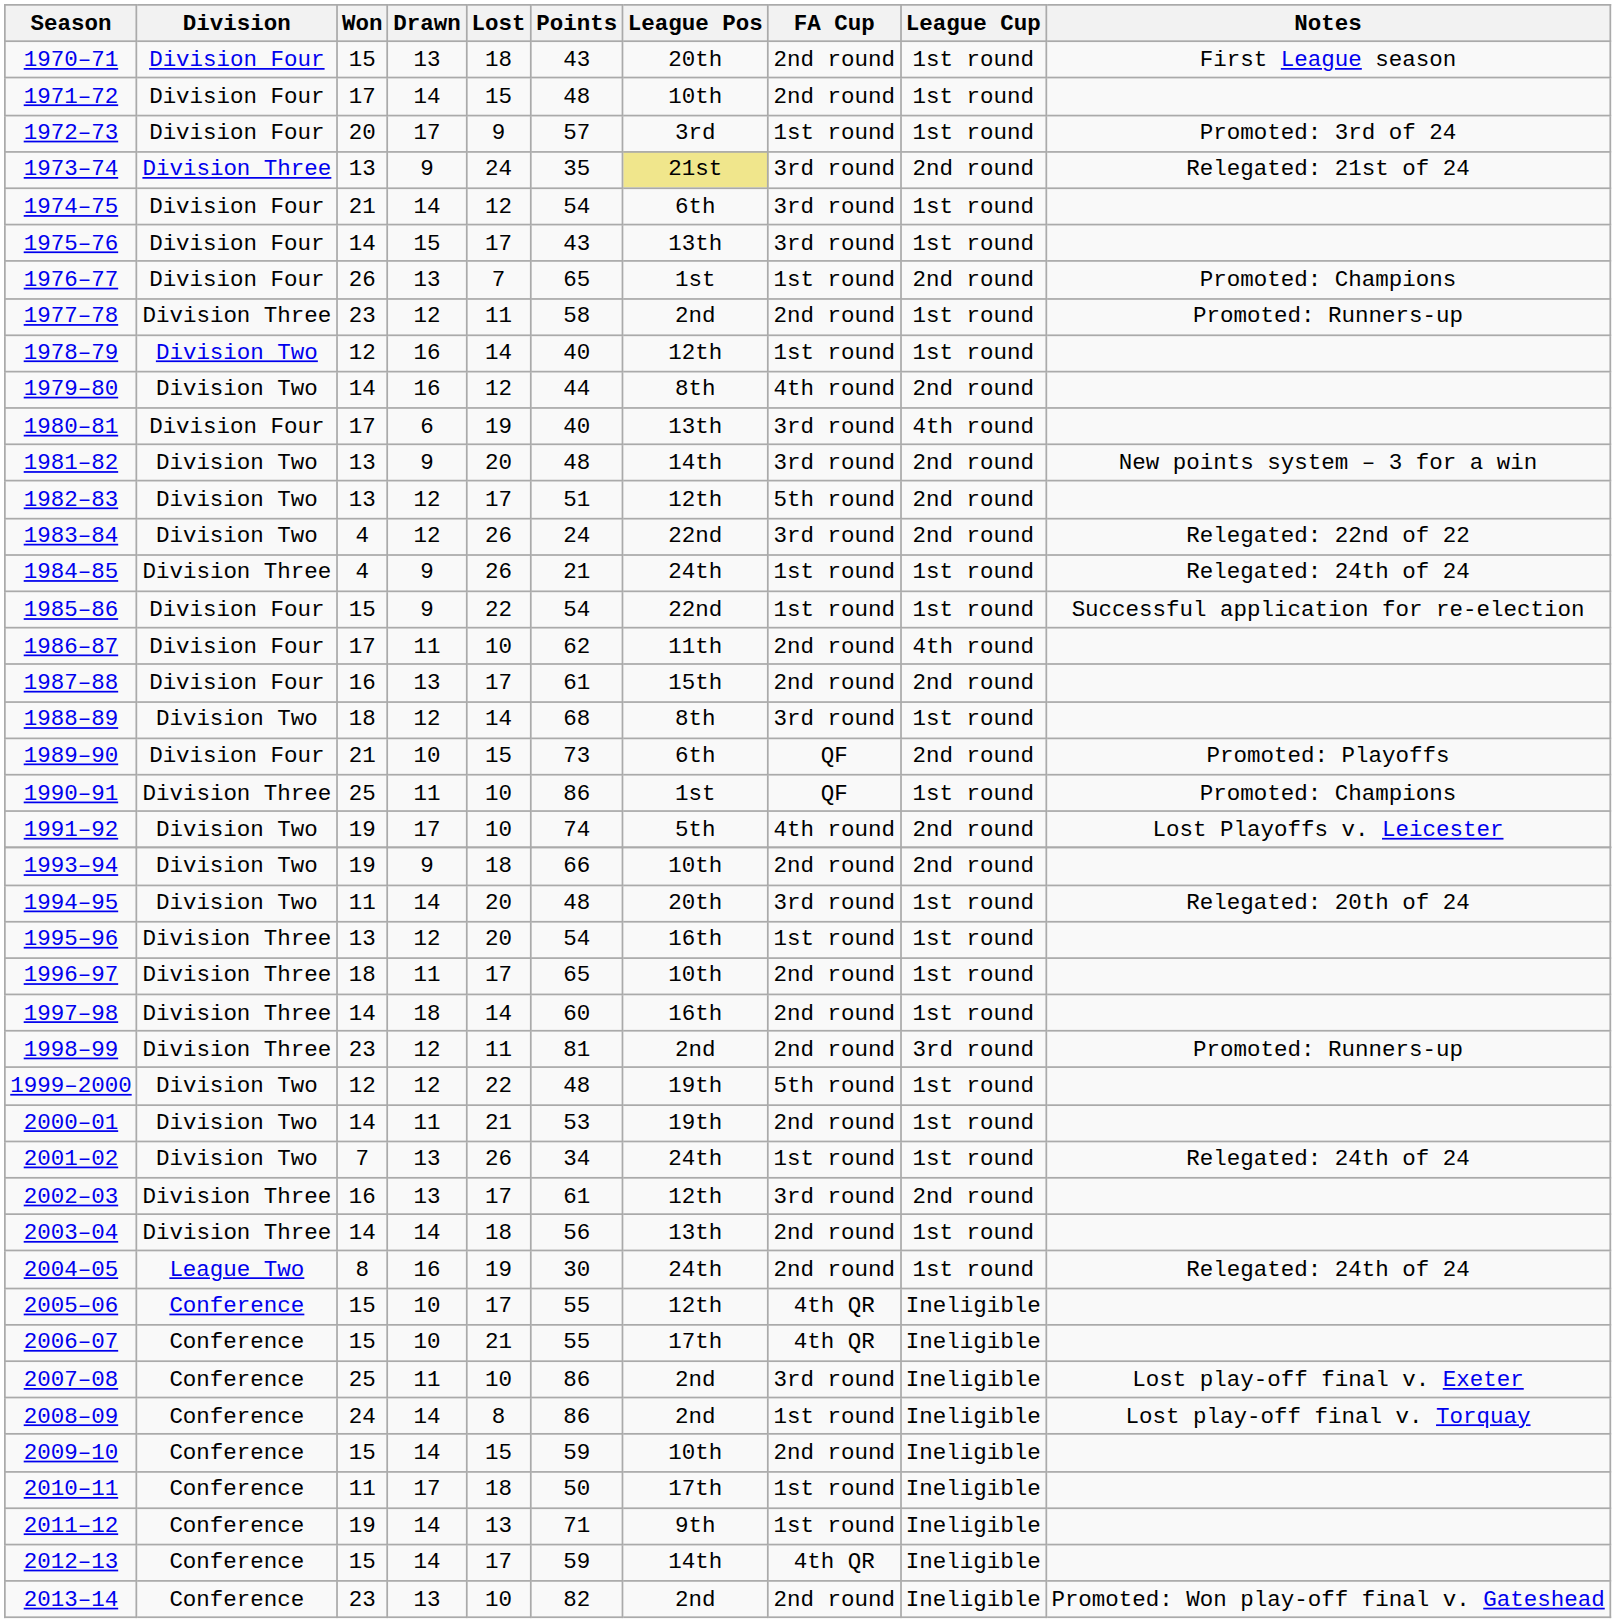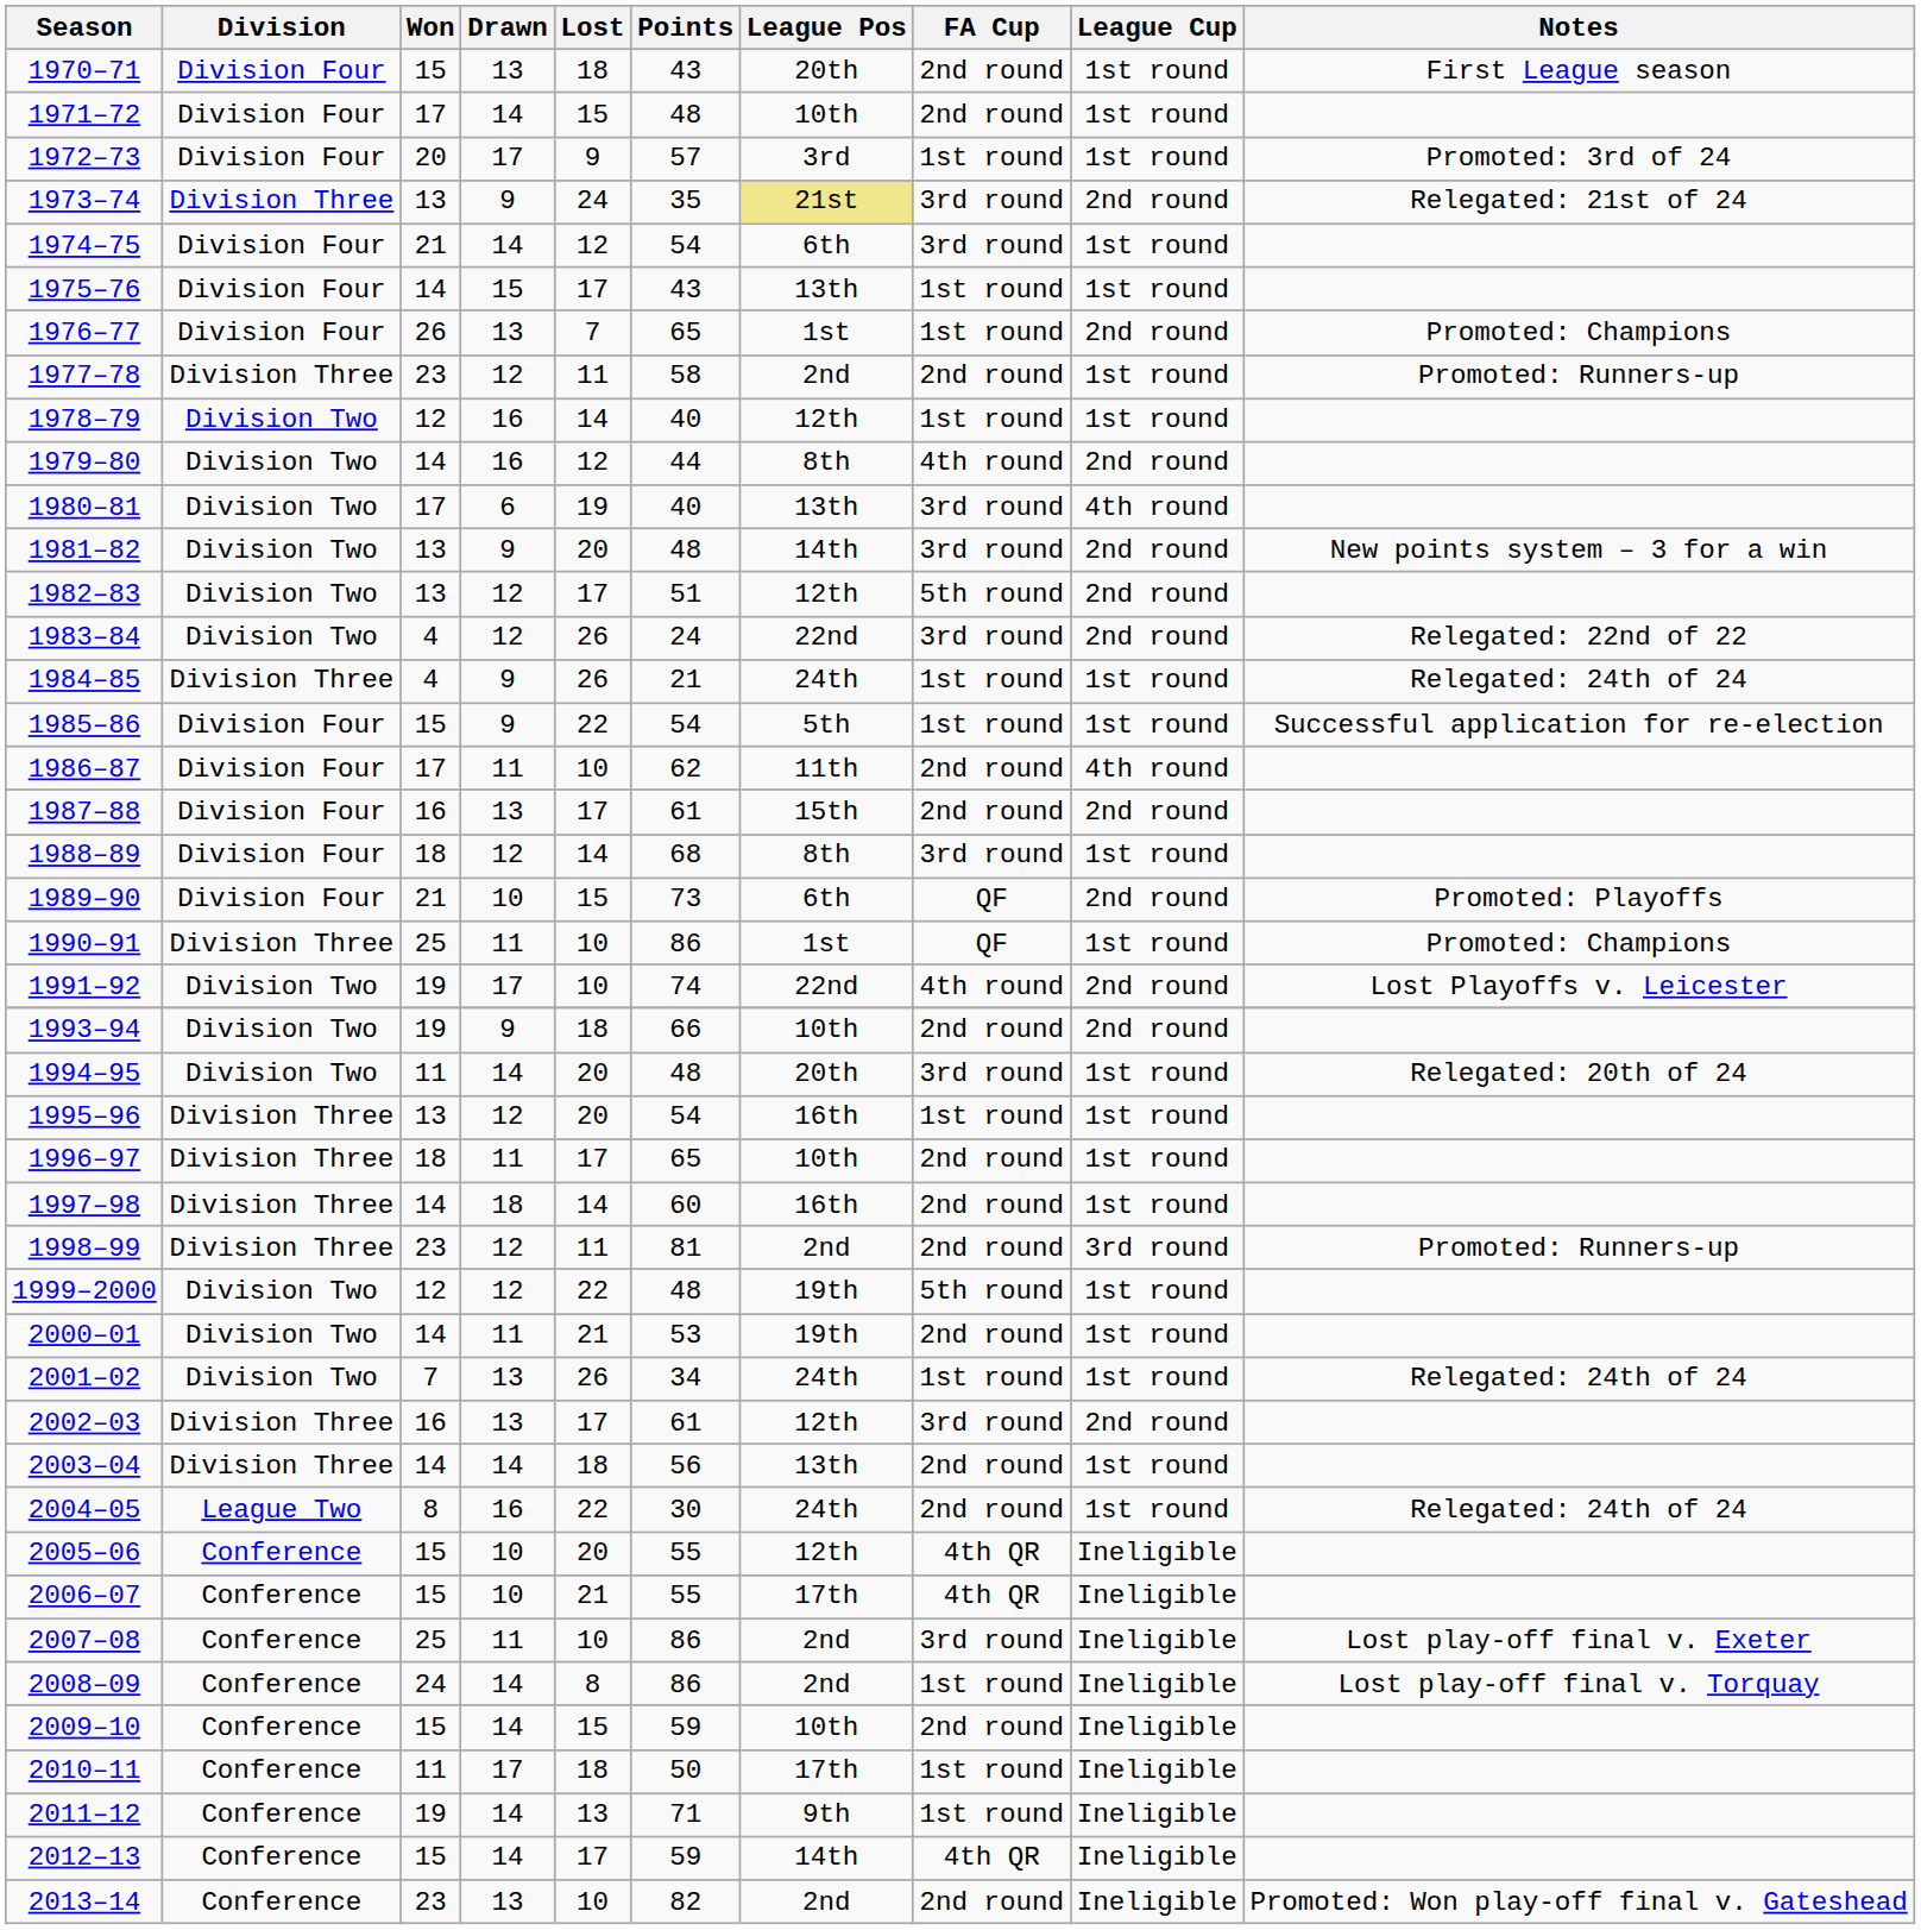1975–76 | FA Cup: 3rd round -> 1st round
1980–81 | Division: Division Four -> Division Two
1985–86 | League Pos: 22nd -> 5th
1988–89 | Division: Division Two -> Division Four
1991–92 | League Pos: 5th -> 22nd
2004–05 | Lost: 19 -> 22
2005–06 | Lost: 17 -> 20
